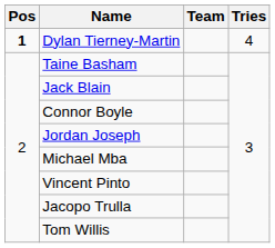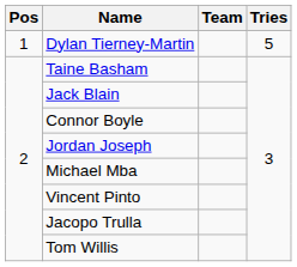Dylan Tierney-Martin | Pos: bold -> normal
Dylan Tierney-Martin | Tries: 4 -> 5
